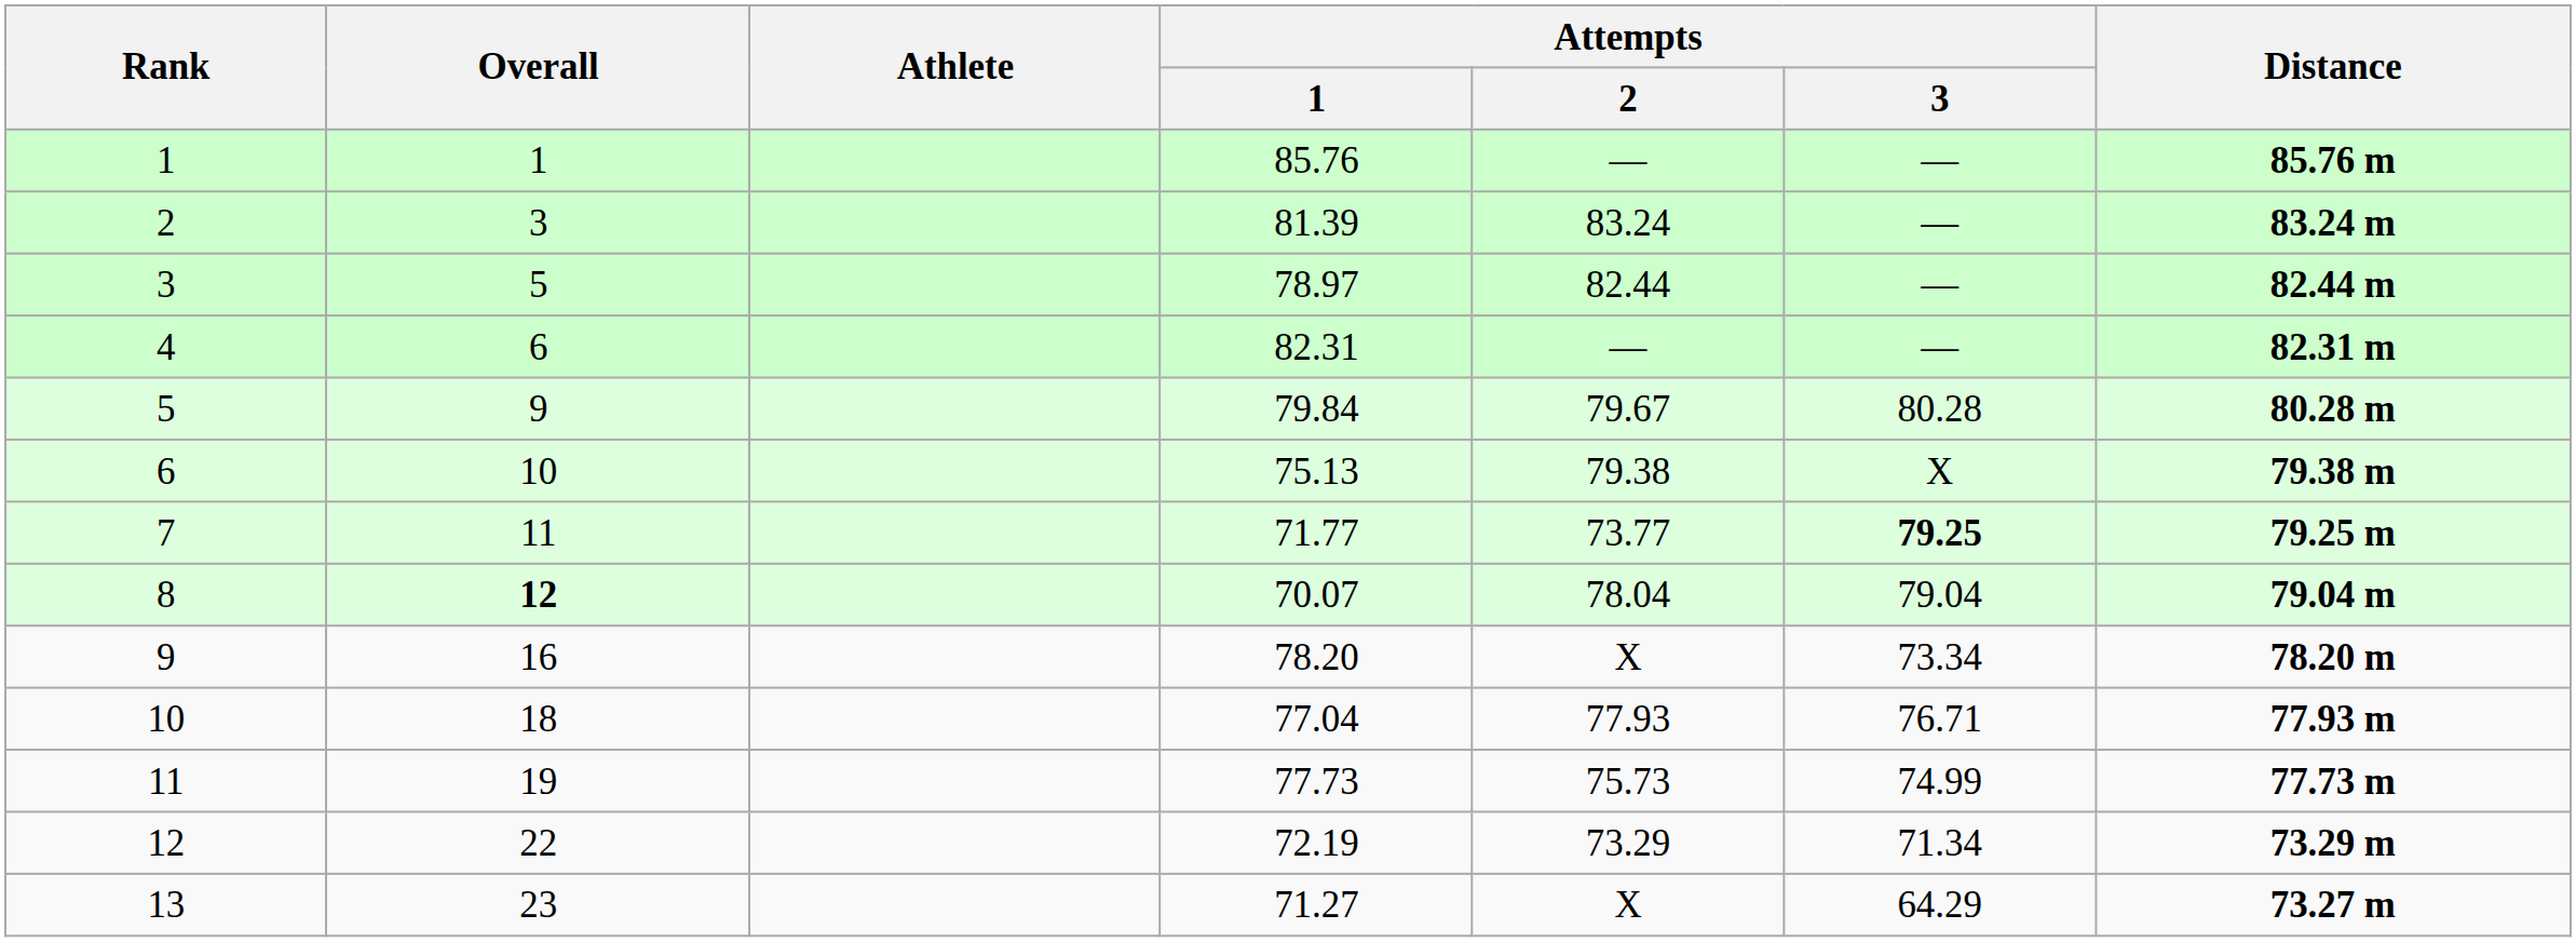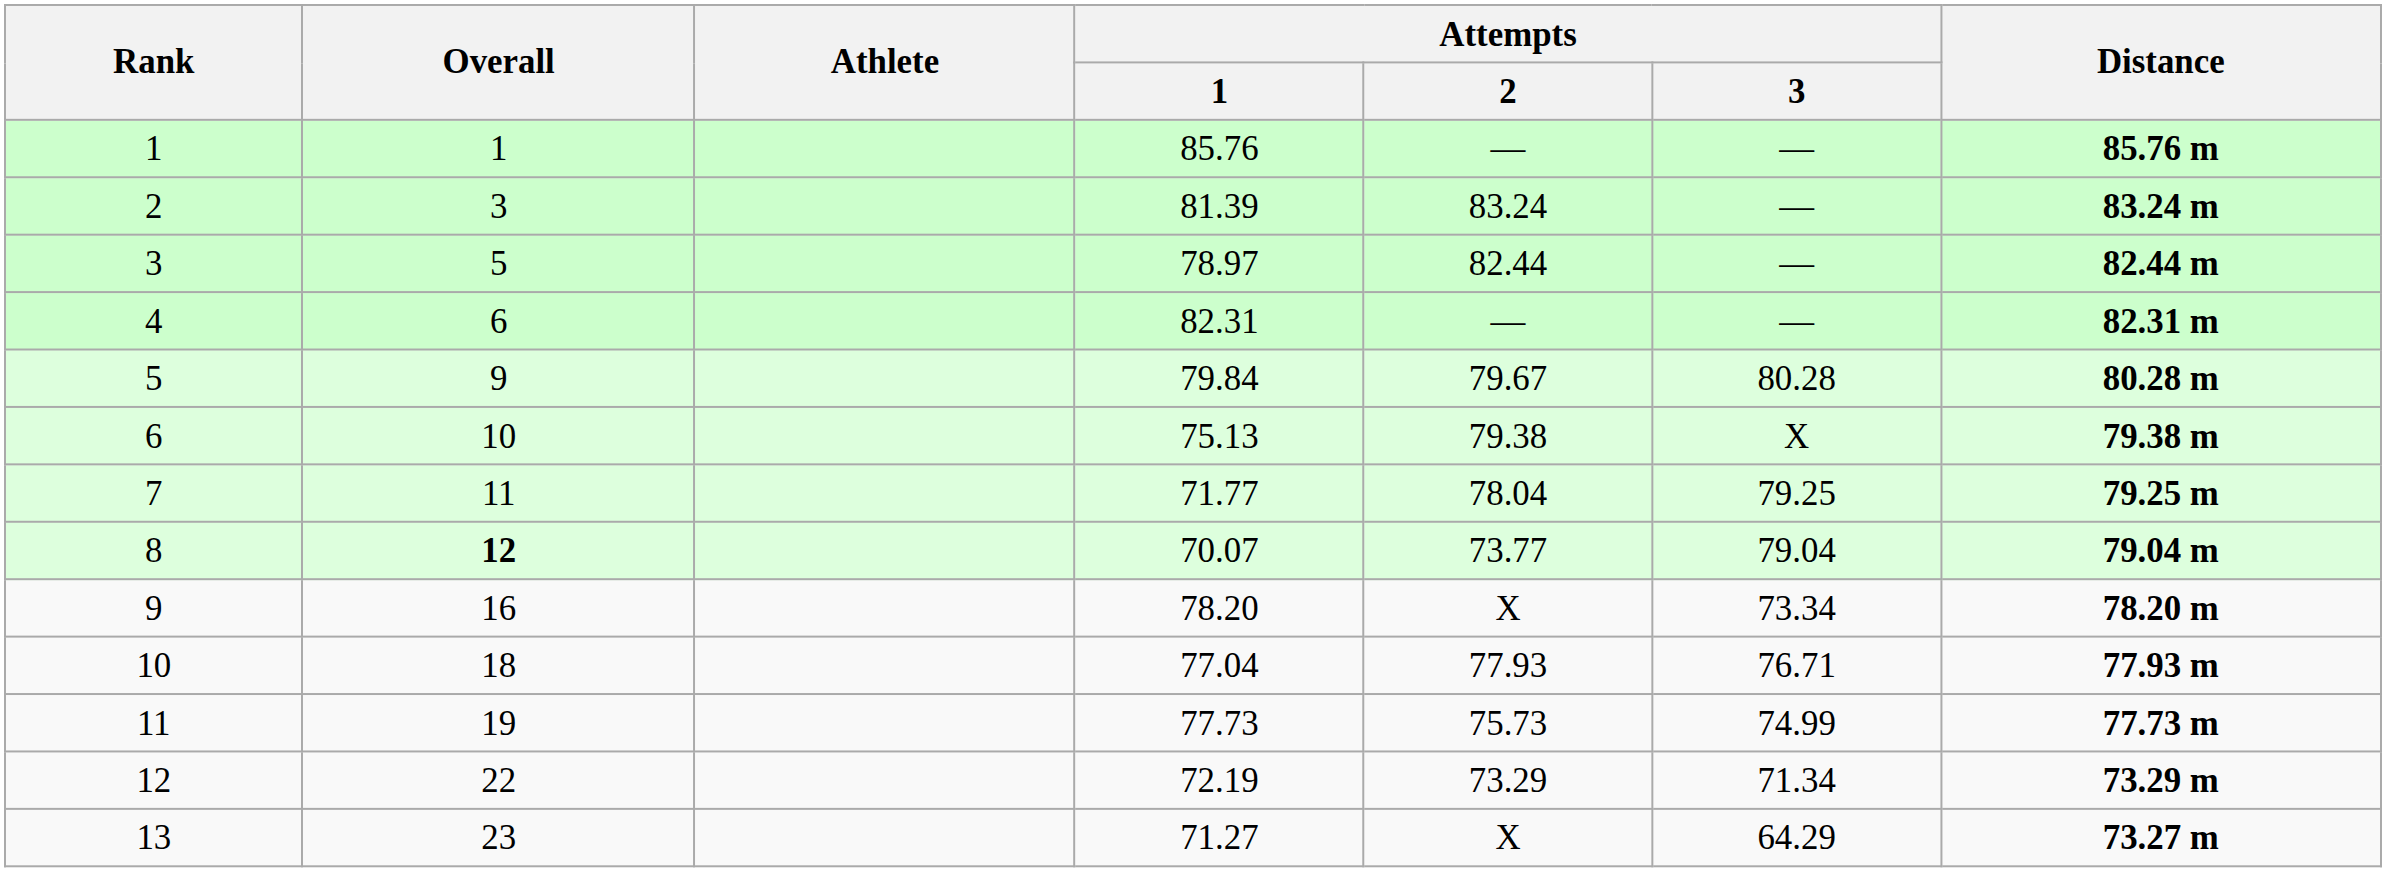7 | Attempts / 2: 73.77 -> 78.04
7 | Attempts / 3: bold -> normal
8 | Attempts / 2: 78.04 -> 73.77
